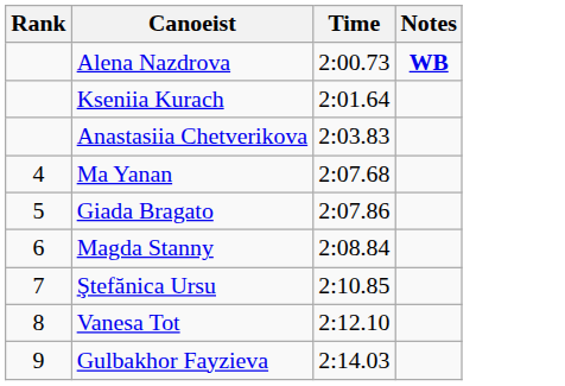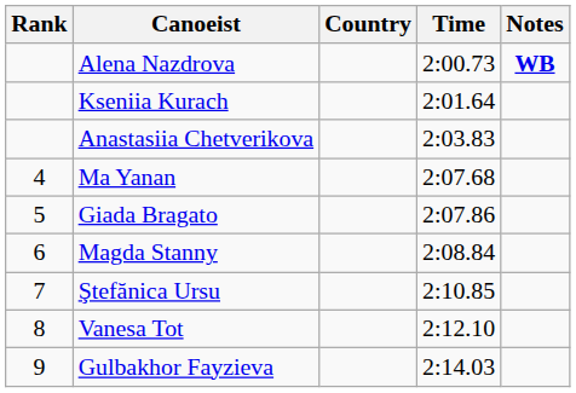+ column: Country
